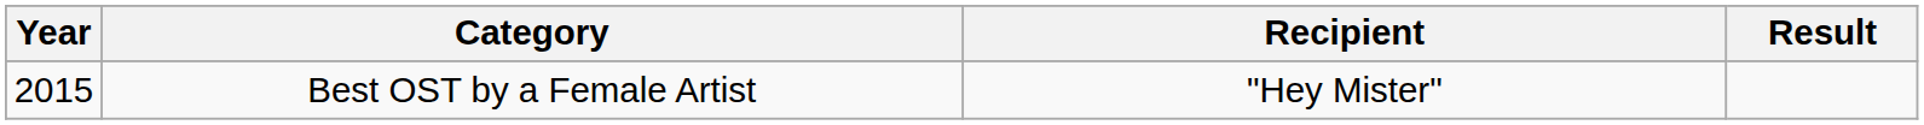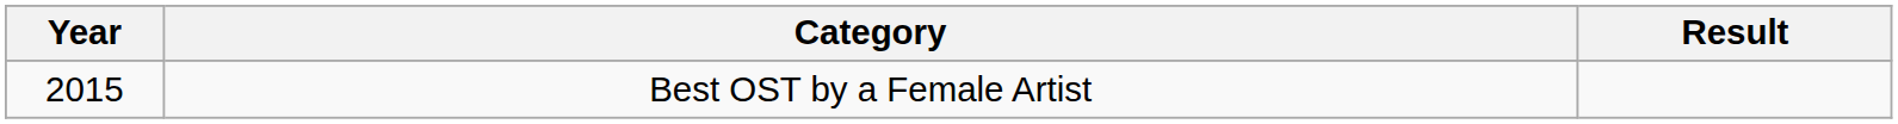- column: Recipient | "Hey Mister"
